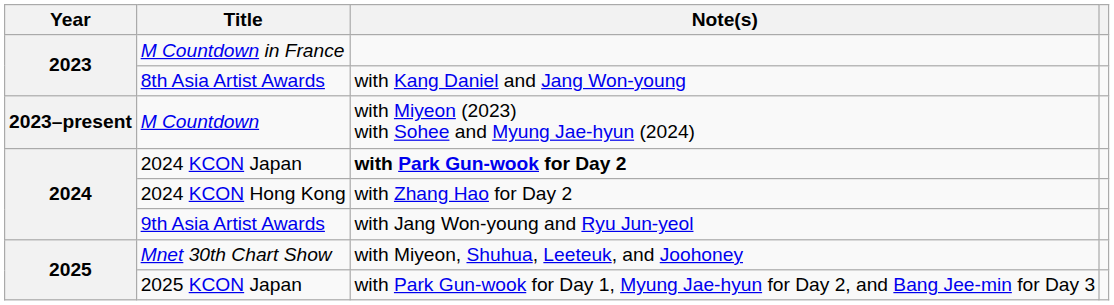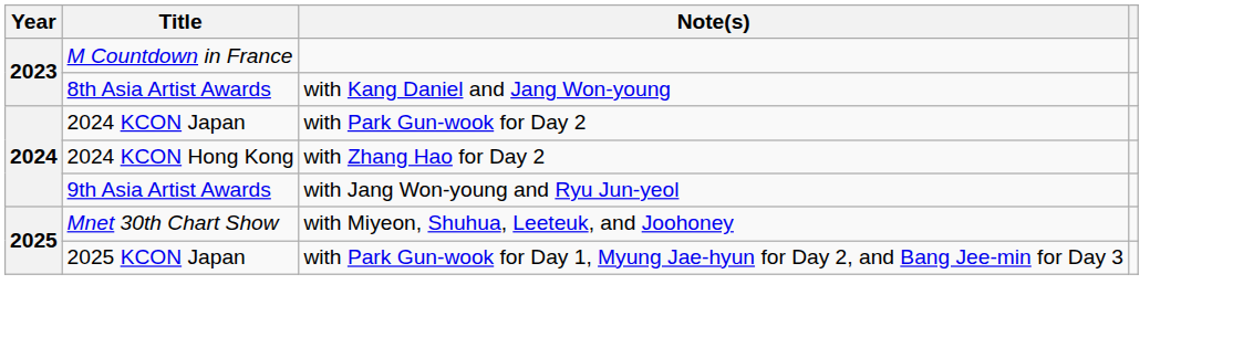- row: 2023–present | M Countdown | with Miyeon (2023) with Sohee and Myung Jae-hyun (2024)
2024 KCON Japan | Note(s): bold -> normal
